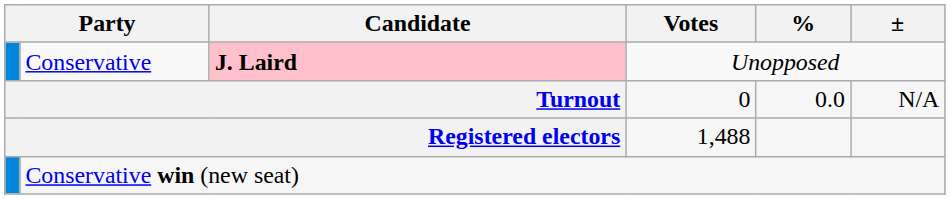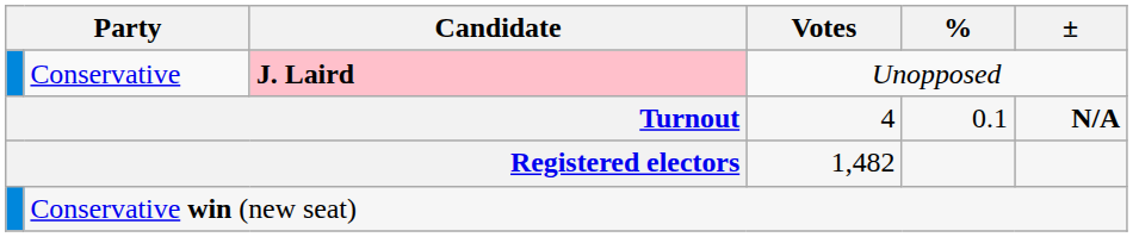Turnout | Votes: 0 -> 4
Turnout | %: 0.0 -> 0.1
Turnout | ±: normal -> bold
Registered electors | Votes: 1,488 -> 1,482
